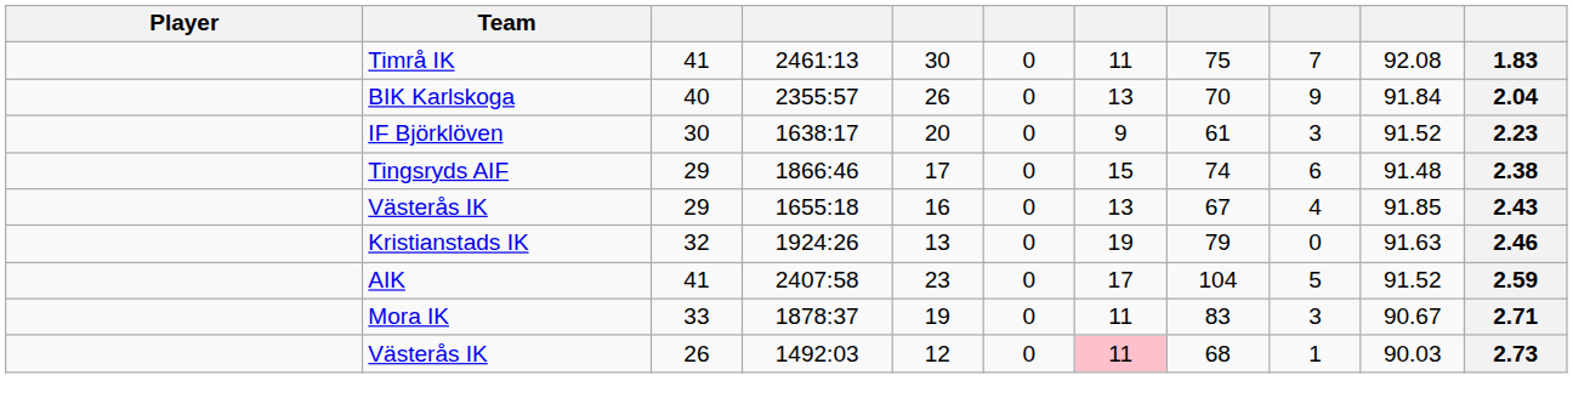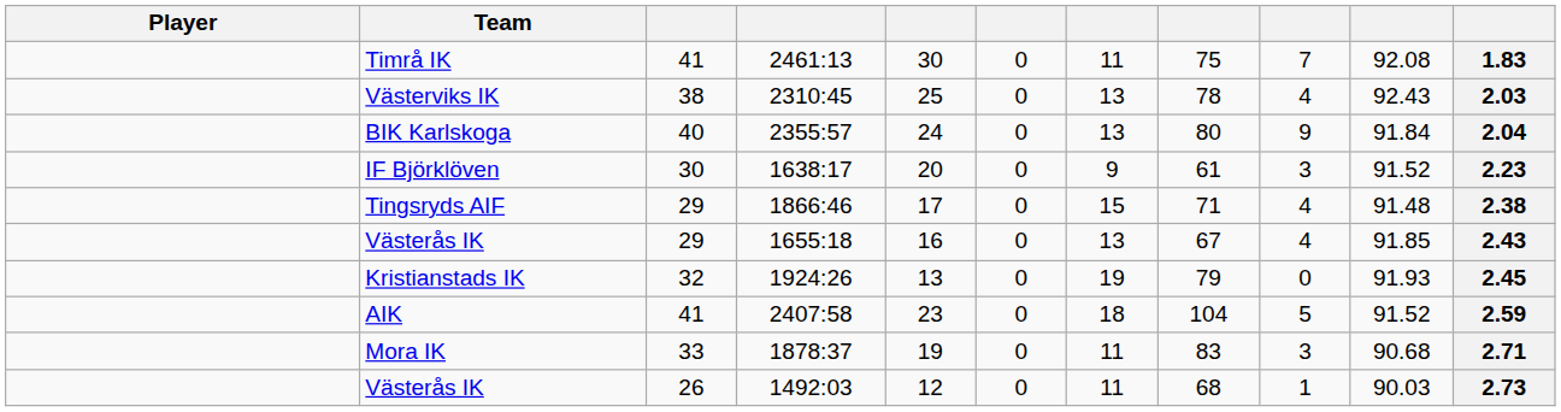+ row: Västerviks IK | 38 | 2310:45 | 25 | 0 | 13 | 78 | 4 | 92.43 | 2.03
BIK Karlskoga | column 5: 26 -> 24
BIK Karlskoga | column 8: 70 -> 80
Tingsryds AIF | column 8: 74 -> 71
Tingsryds AIF | column 9: 6 -> 4
Kristianstads IK | column 10: 91.63 -> 91.93
Kristianstads IK | column 11: 2.46 -> 2.45
AIK | column 7: 17 -> 18
Mora IK | column 10: 90.67 -> 90.68
Västerås IK / 1492:03 | column 7: pink background -> no background
